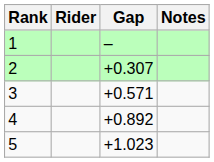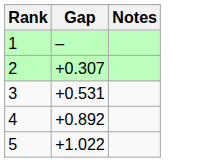- column: Rider
3 | Gap: +0.571 -> +0.531
5 | Gap: +1.023 -> +1.022
